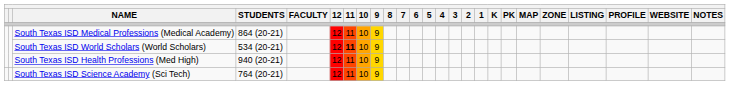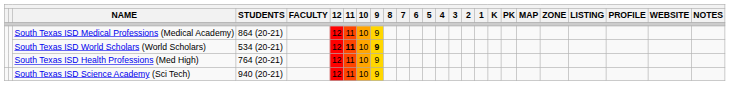South Texas ISD World Scholars (World Scholars) | 9: normal -> bold
South Texas ISD Health Professions (Med High) | STUDENTS: 940 (20-21) -> 764 (20-21)
South Texas ISD Science Academy (Sci Tech) | STUDENTS: 764 (20-21) -> 940 (20-21)
